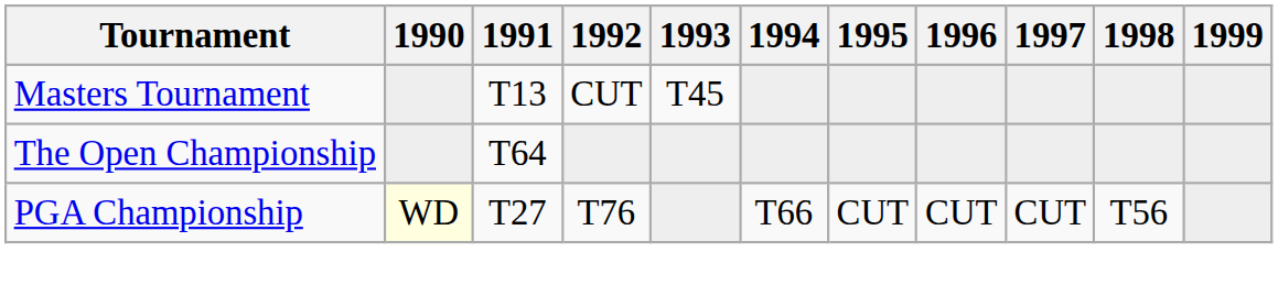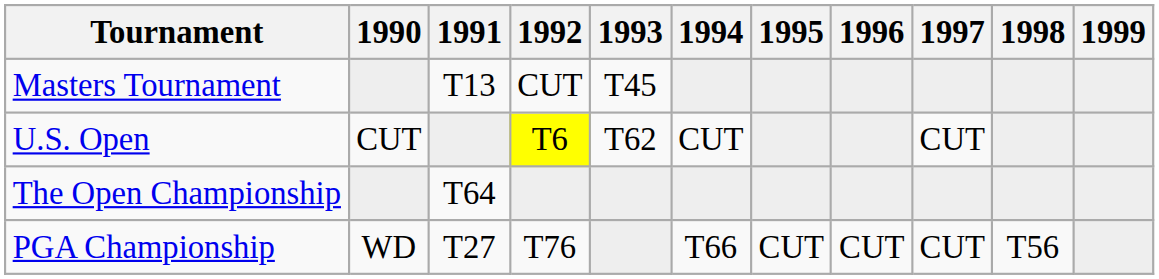+ row: U.S. Open | CUT | T6 | T62 | CUT | CUT
PGA Championship | 1990: lightyellow background -> no background
